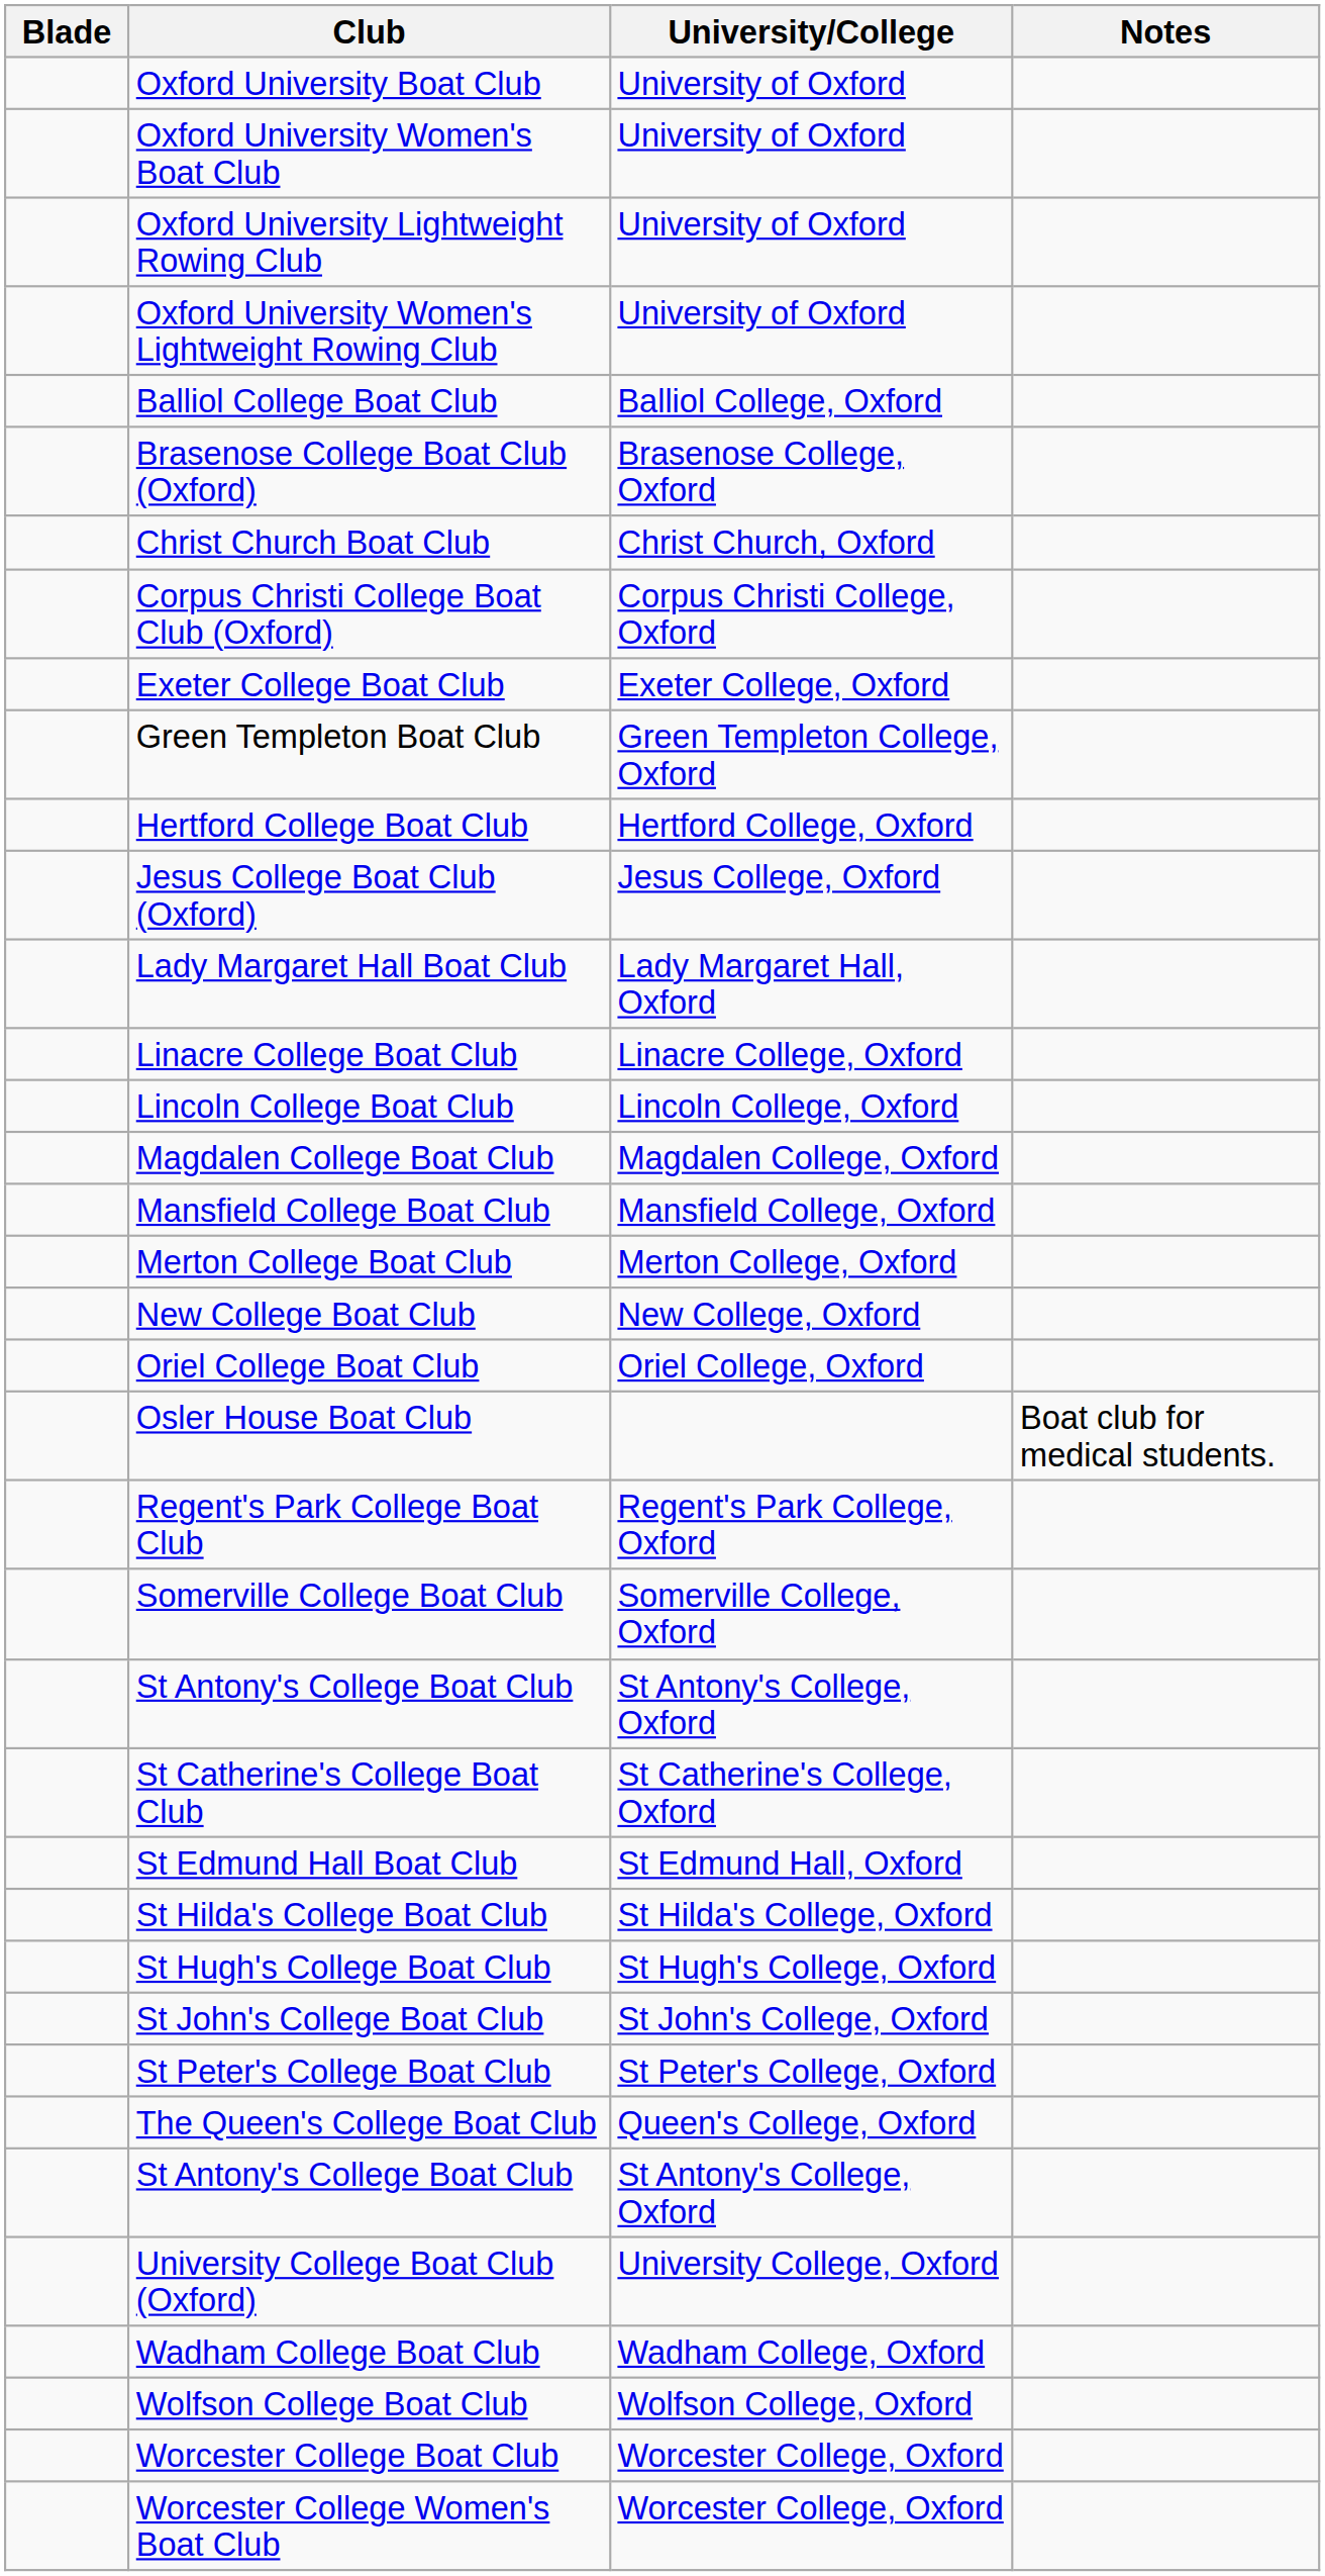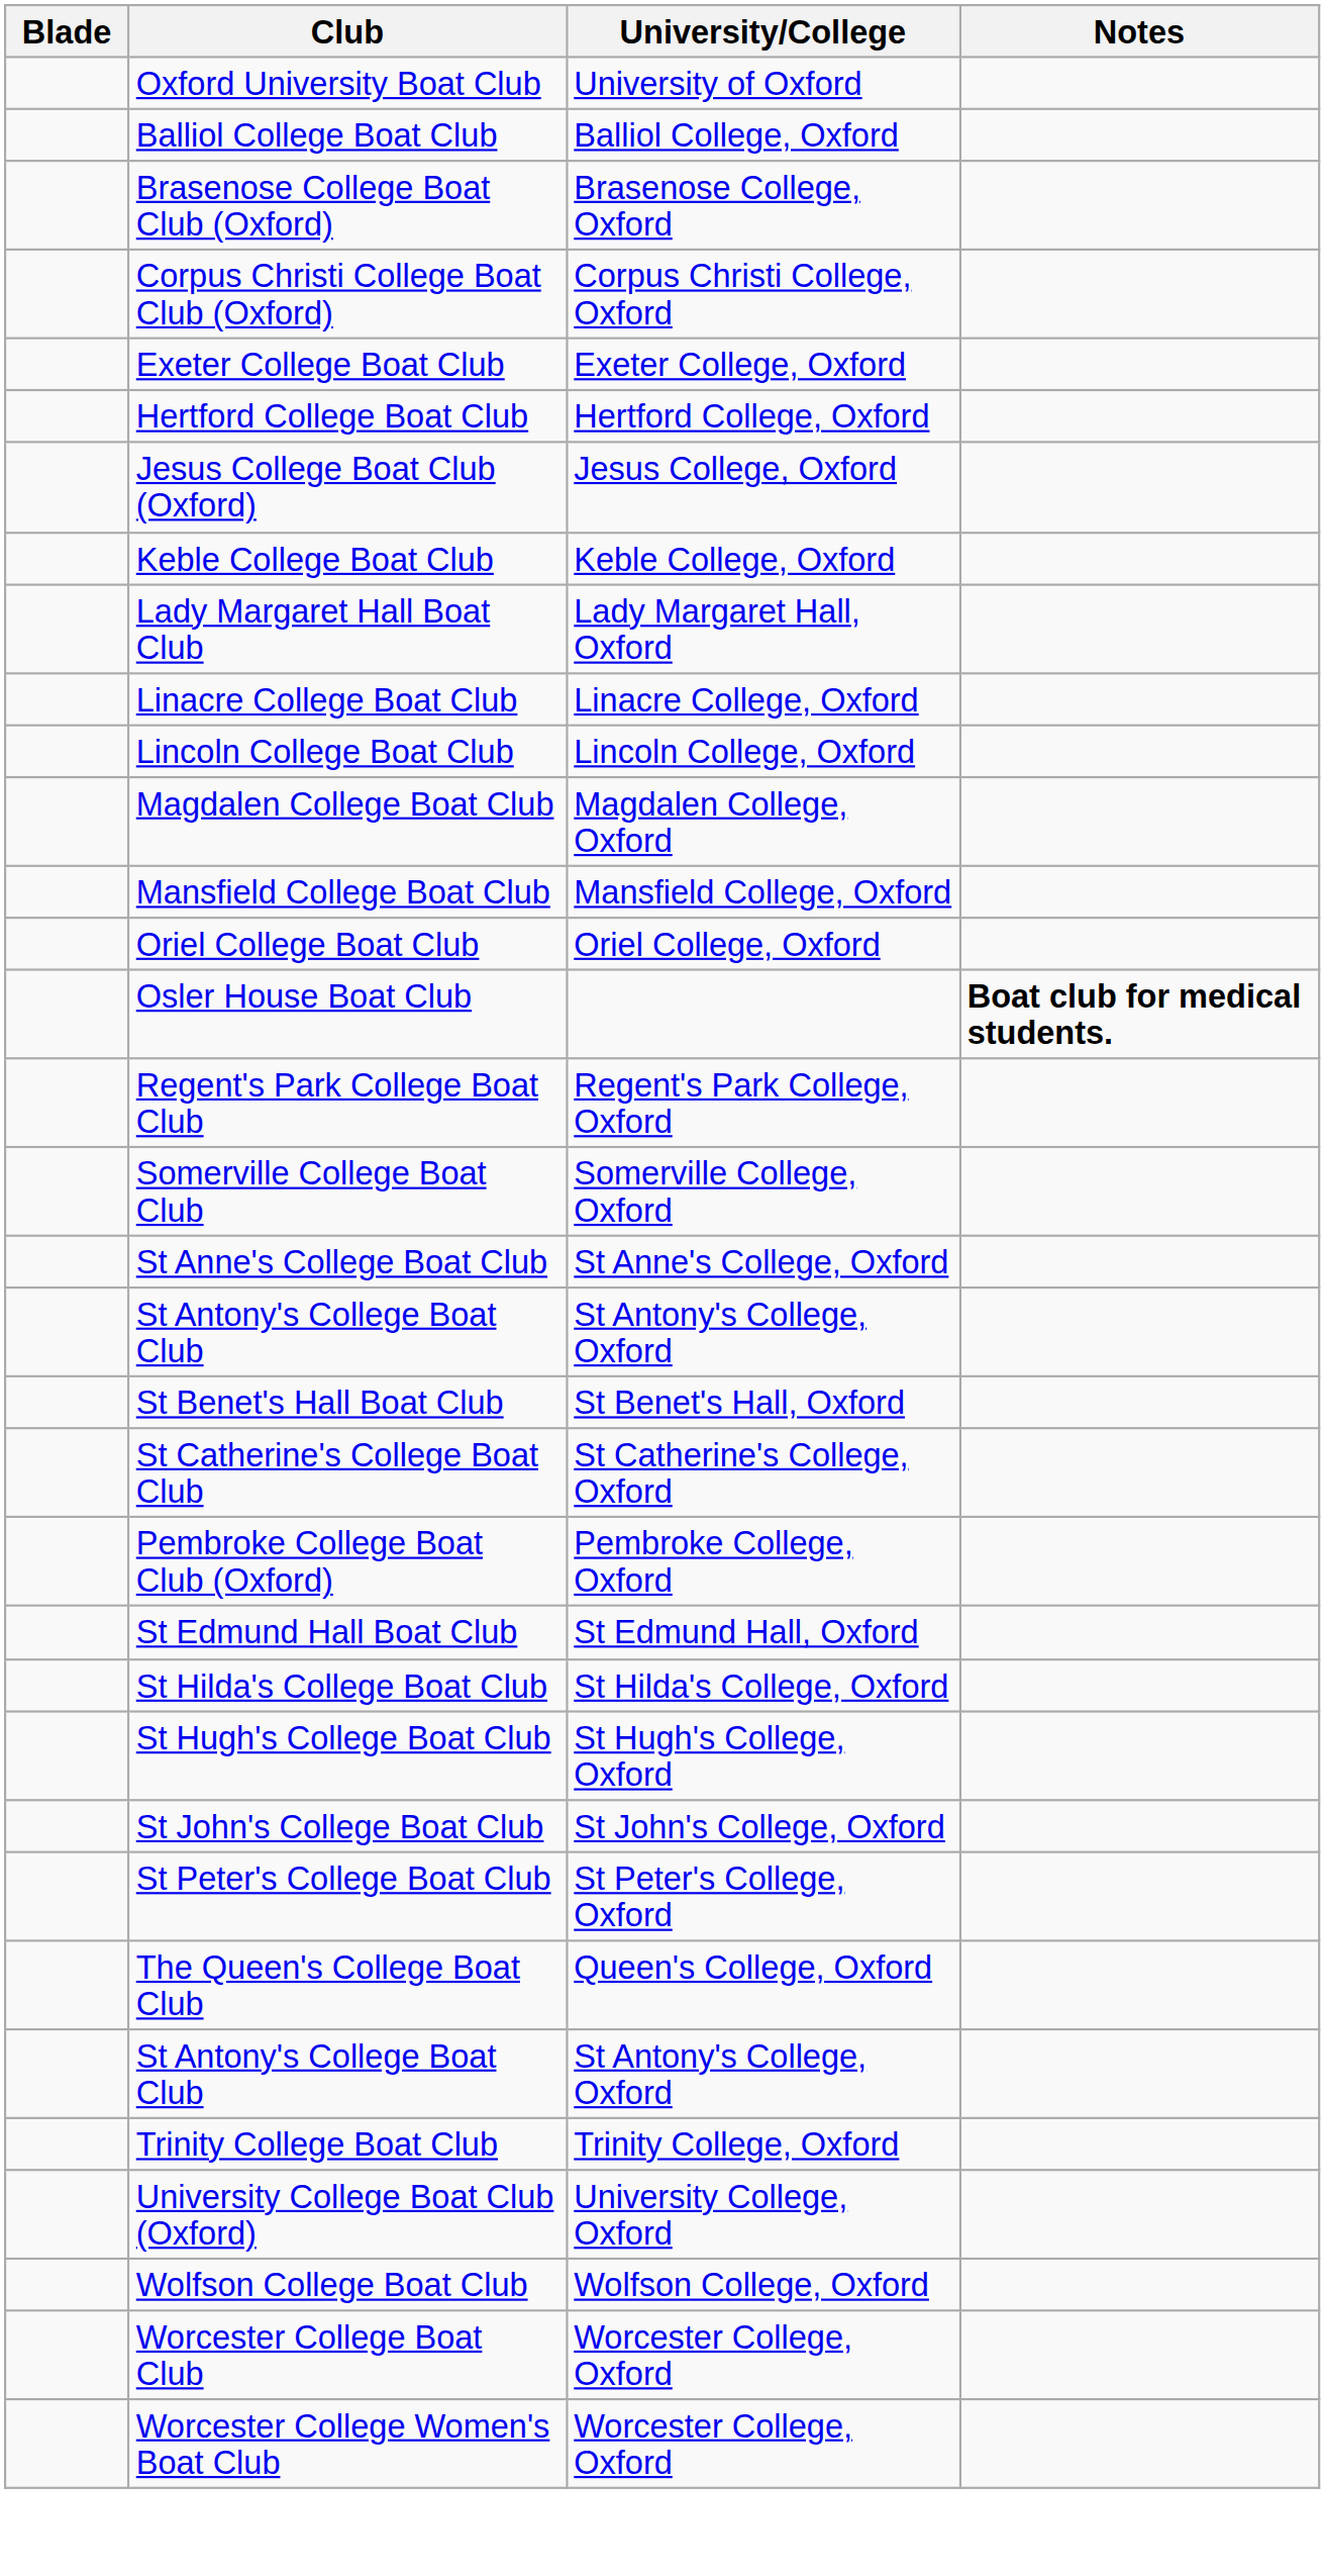- row: Oxford University Women's Boat Club | University of Oxford
- row: Oxford University Lightweight Rowing Club | University of Oxford
- row: Oxford University Women's Lightweight Rowing Club | University of Oxford
- row: Christ Church Boat Club | Christ Church, Oxford
- row: Green Templeton Boat Club | Green Templeton College, Oxford
+ row: Keble College Boat Club | Keble College, Oxford
- row: Merton College Boat Club | Merton College, Oxford
- row: New College Boat Club | New College, Oxford
Osler House Boat Club | Notes: normal -> bold
+ row: St Anne's College Boat Club | St Anne's College, Oxford
+ row: St Benet's Hall Boat Club | St Benet's Hall, Oxford
+ row: Pembroke College Boat Club (Oxford) | Pembroke College, Oxford
+ row: Trinity College Boat Club | Trinity College, Oxford
- row: Wadham College Boat Club | Wadham College, Oxford
